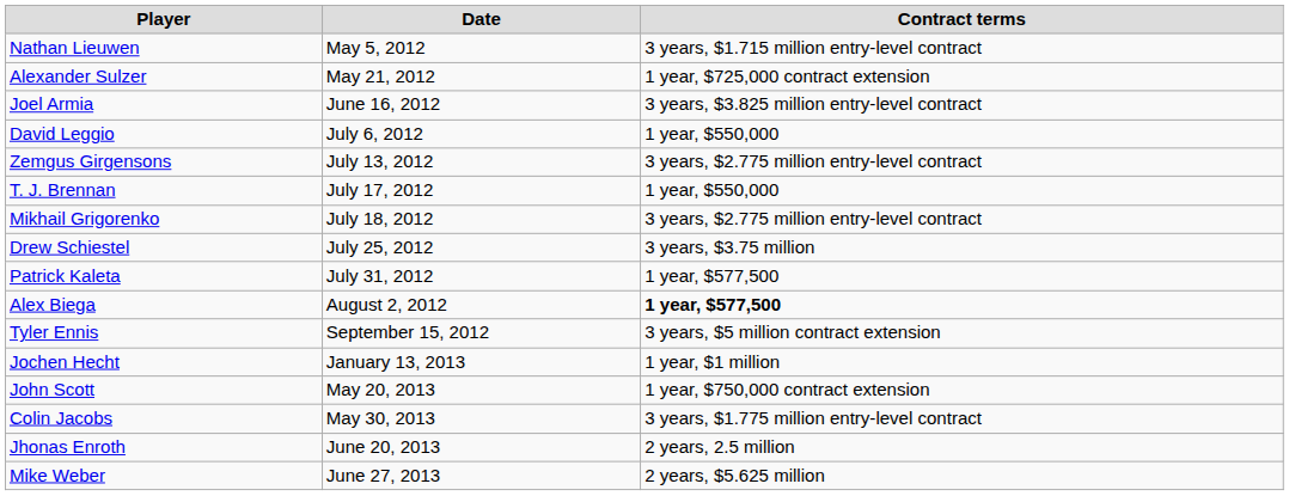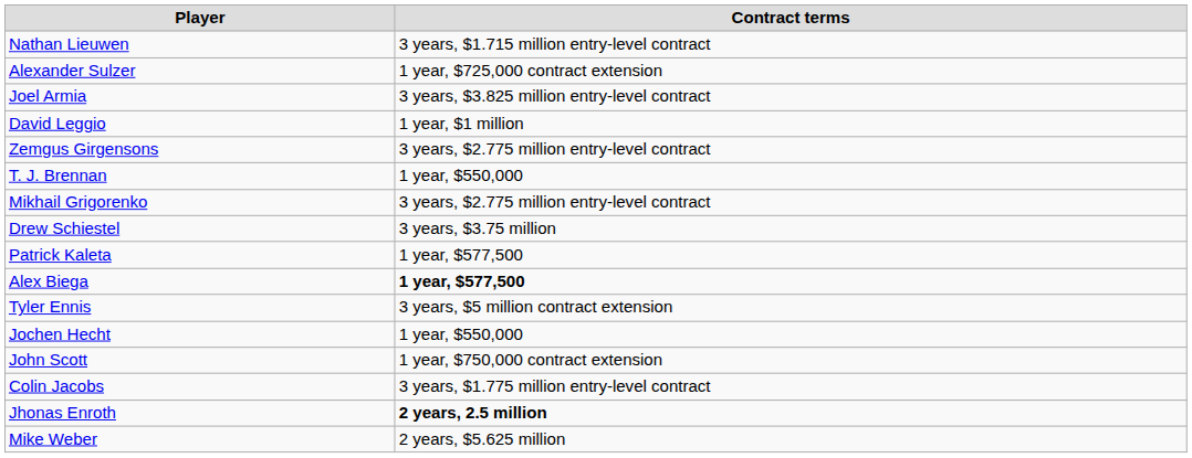- column: Date | May 5, 2012 | May 21, 2012 | June 16, 2012 | July 6, 2012 | July 13, 2012 | July 17, 2012 | July 18, 2012 | July 25, 2012 | July 31, 2012 | August 2, 2012 | September 15, 2012 | January 13, 2013 | May 20, 2013 | May 30, 2013 | June 20, 2013 | June 27, 2013
David Leggio | Contract terms: 1 year, $550,000 -> 1 year, $1 million
Jochen Hecht | Contract terms: 1 year, $1 million -> 1 year, $550,000
Jhonas Enroth | Contract terms: normal -> bold
